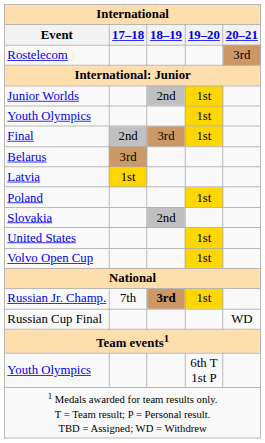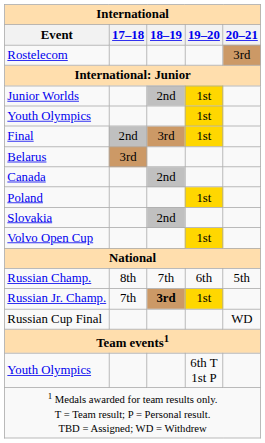+ row: Canada | 2nd
- row: Latvia | 1st
- row: United States | 1st
+ row: Russian Champ. | 8th | 7th | 6th | 5th
